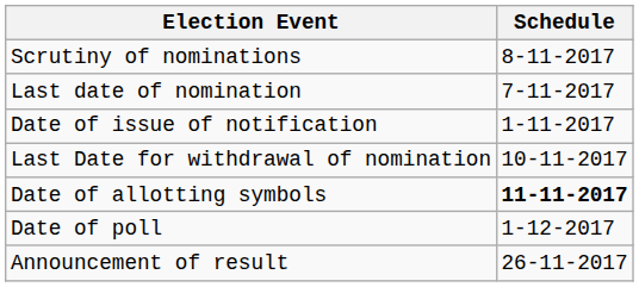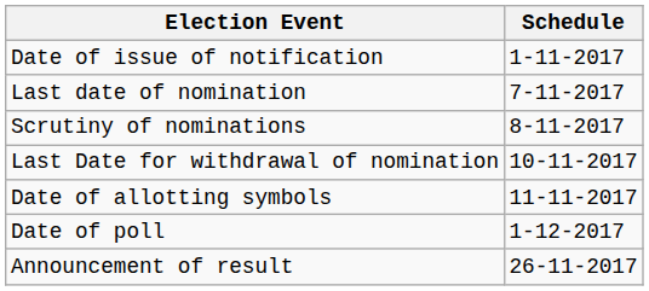rows swapped: Date of issue of notification <-> Scrutiny of nominations
Date of allotting symbols | Schedule: bold -> normal
